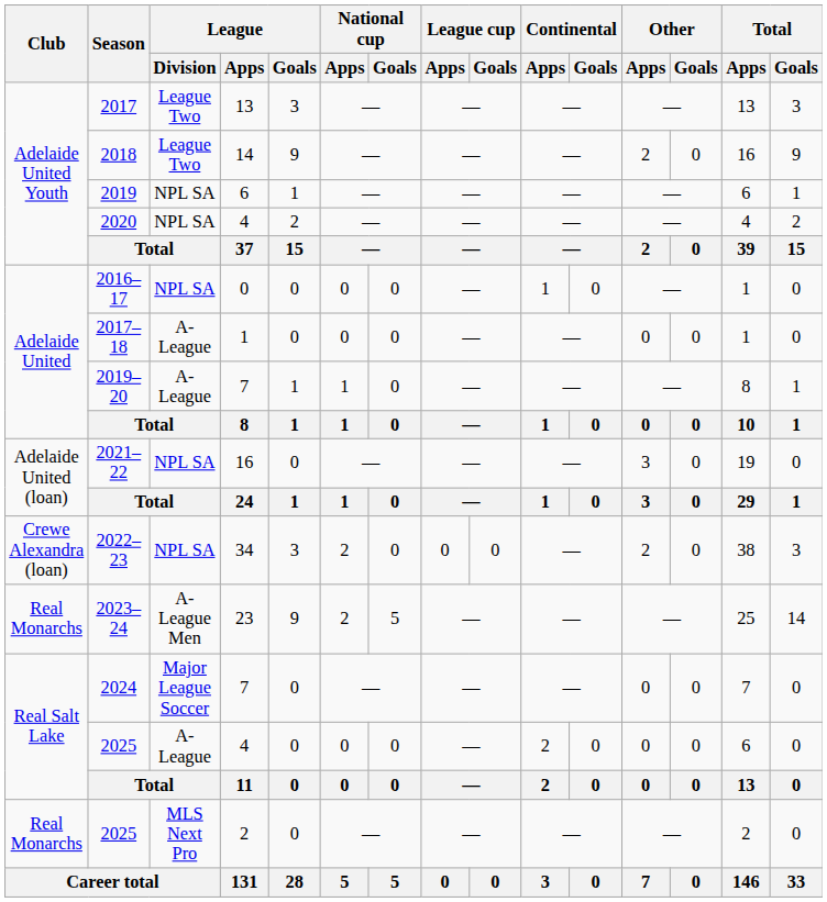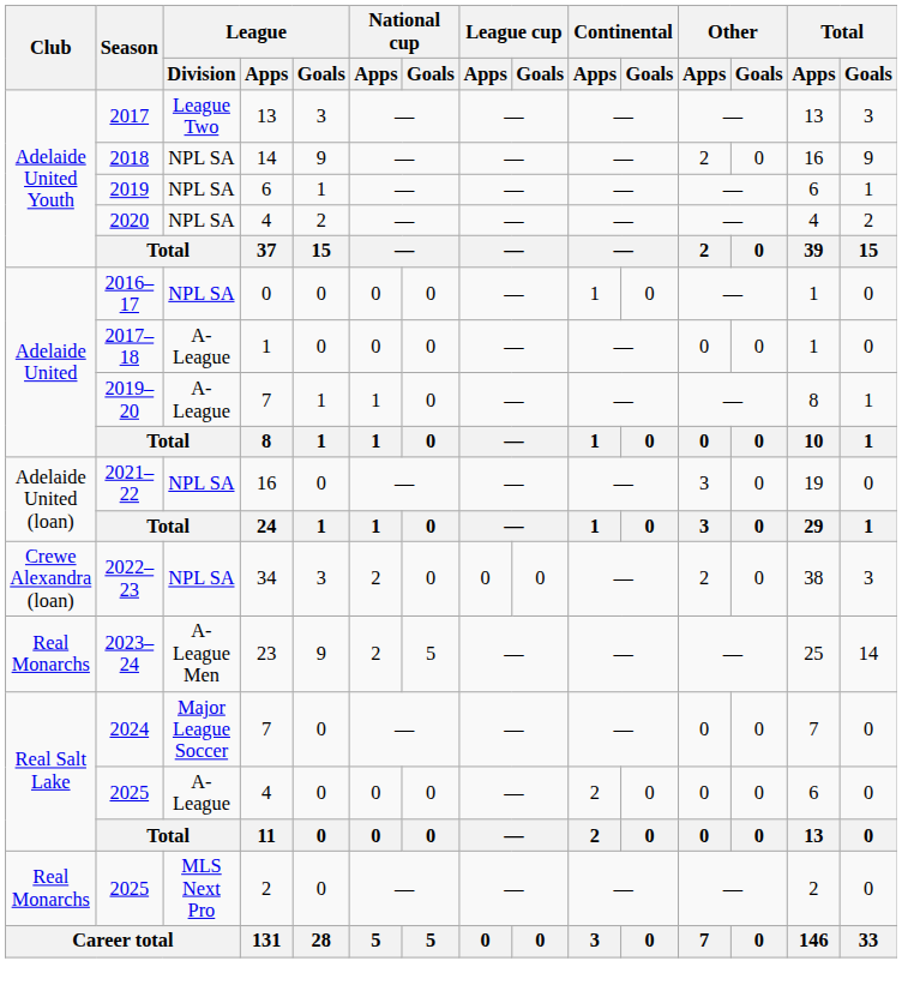2018 | League / Division: League Two -> NPL SA
